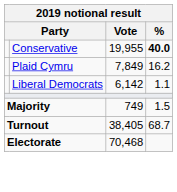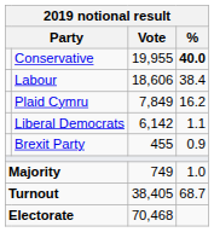+ row: Labour | 18,606 | 38.4
+ row: Brexit Party | 455 | 0.9
Majority | %: 1.5 -> 1.0
